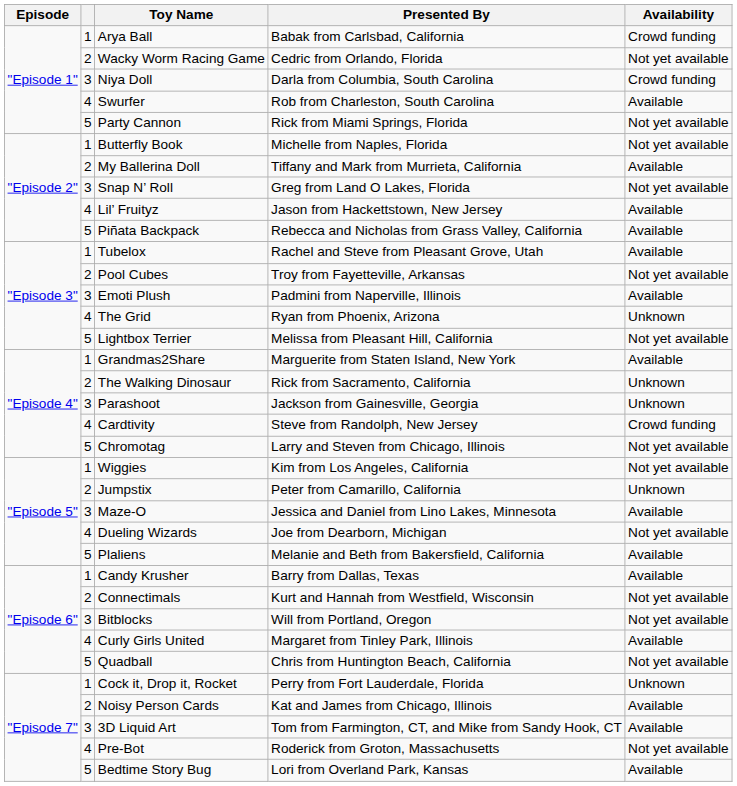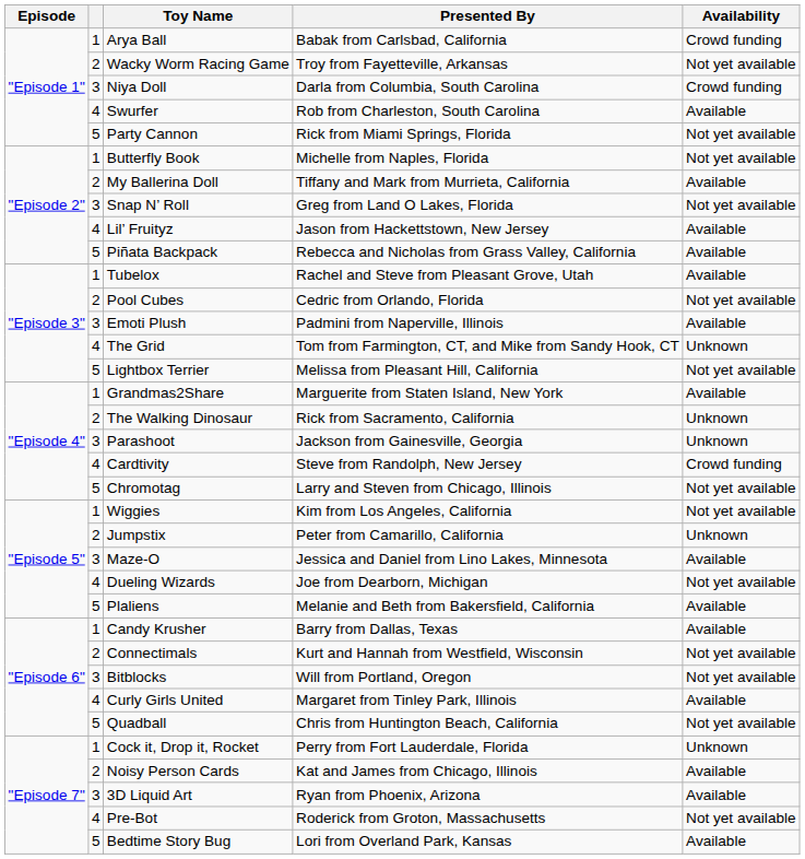Wacky Worm Racing Game | Presented By: Cedric from Orlando, Florida -> Troy from Fayetteville, Arkansas
Pool Cubes | Presented By: Troy from Fayetteville, Arkansas -> Cedric from Orlando, Florida
The Grid | Presented By: Ryan from Phoenix, Arizona -> Tom from Farmington, CT, and Mike from Sandy Hook, CT
3D Liquid Art | Presented By: Tom from Farmington, CT, and Mike from Sandy Hook, CT -> Ryan from Phoenix, Arizona
